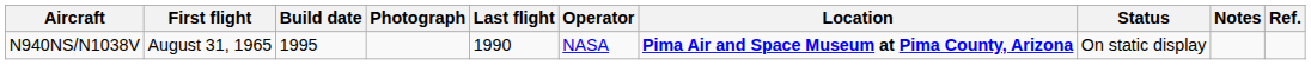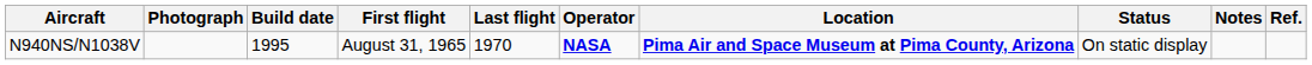columns swapped: Photograph <-> First flight
N940NS/N1038V | Last flight: 1990 -> 1970
N940NS/N1038V | Operator: normal -> bold
